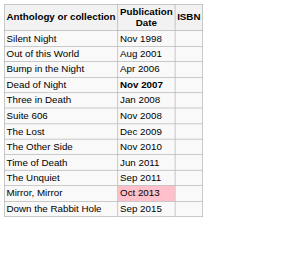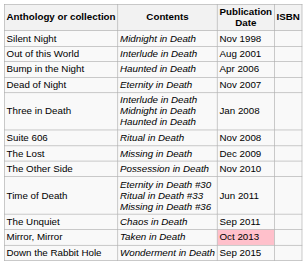+ column: Contents | Midnight in Death | Interlude in Death | Haunted in Death | Eternity in Death | Interlude in Death Midnight in Death Haunted in Death | Ritual in Death | Missing in Death | Possession in Death | Eternity in Death #30 Ritual in Death #33 Missing in Death #36 | Chaos in Death | Taken in Death | Wonderment in Death
Dead of Night | Publication Date: bold -> normal
